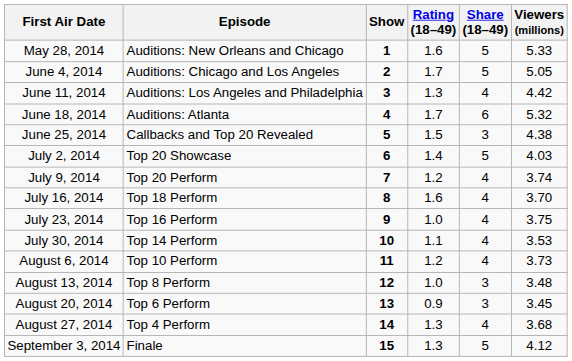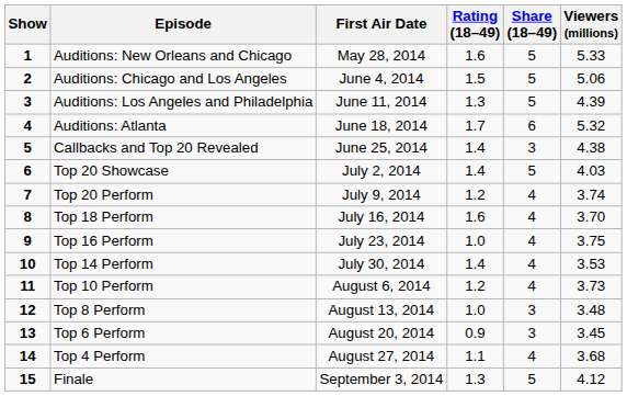columns swapped: Show <-> First Air Date
Auditions: Chicago and Los Angeles | Rating (18–49): 1.7 -> 1.5
Auditions: Chicago and Los Angeles | Viewers (millions): 5.05 -> 5.06
Auditions: Los Angeles and Philadelphia | Share (18–49): 4 -> 5
Auditions: Los Angeles and Philadelphia | Viewers (millions): 4.42 -> 4.39
Callbacks and Top 20 Revealed | Rating (18–49): 1.5 -> 1.4
Top 14 Perform | Rating (18–49): 1.1 -> 1.4
Top 4 Perform | Rating (18–49): 1.3 -> 1.1
